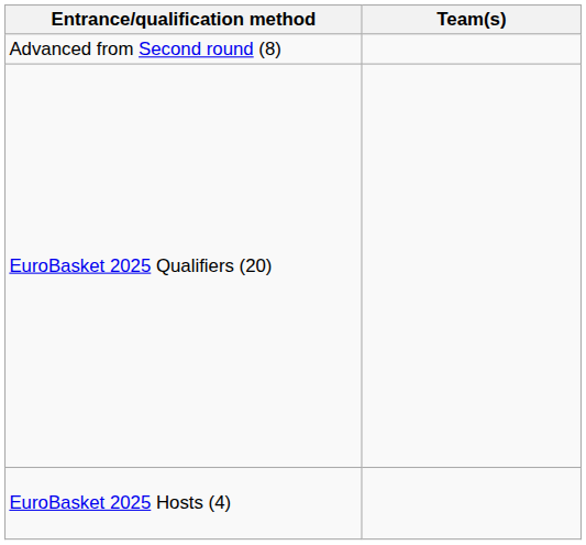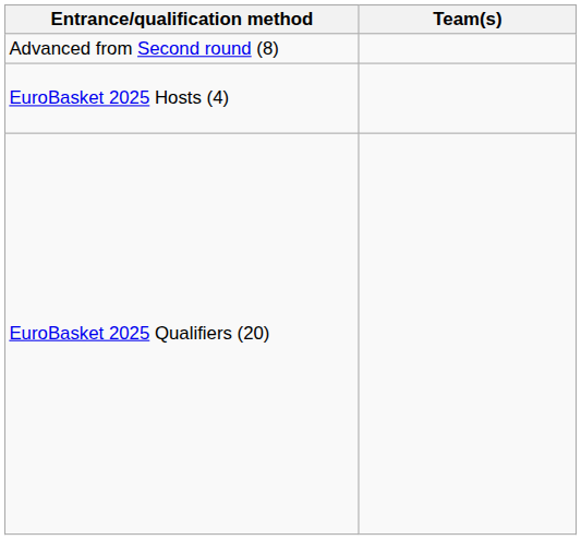rows swapped: EuroBasket 2025 Hosts (4) <-> EuroBasket 2025 Qualifiers (20)
